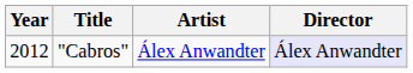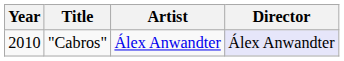"Cabros" | Year: 2012 -> 2010
